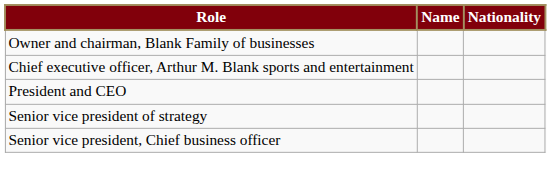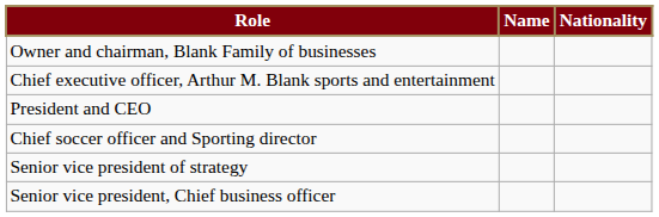+ row: Chief soccer officer and Sporting director
